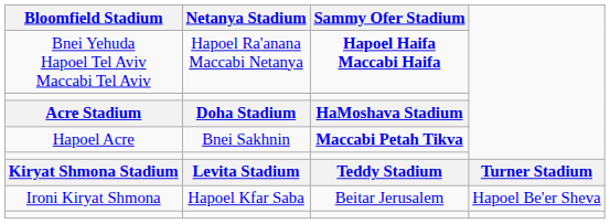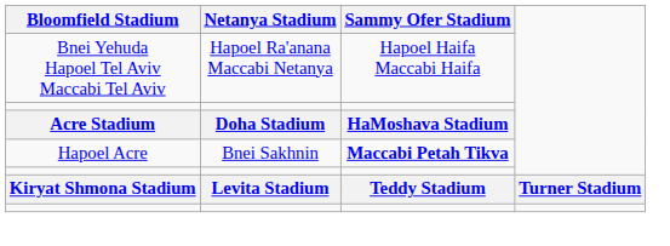Bnei Yehuda Hapoel Tel Aviv Maccabi Tel Aviv | Sammy Ofer Stadium: bold -> normal
- row: Ironi Kiryat Shmona | Hapoel Kfar Saba | Beitar Jerusalem | Hapoel Be'er Sheva
